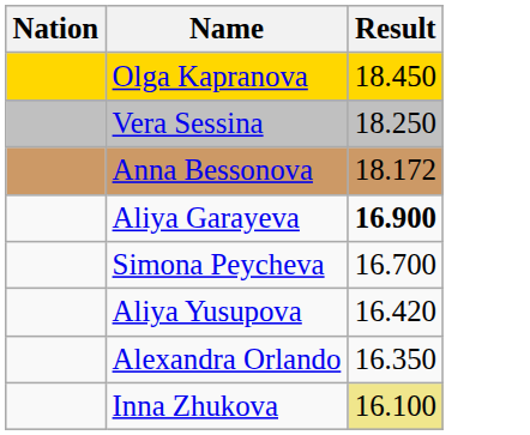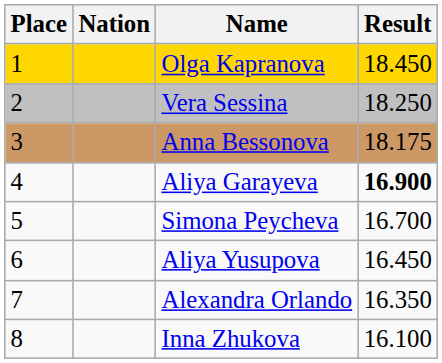+ column: Place | 1 | 2 | 3 | 4 | 5 | 6 | 7 | 8
Anna Bessonova | Result: 18.172 -> 18.175
Aliya Yusupova | Result: 16.420 -> 16.450
Inna Zhukova | Result: khaki background -> no background
